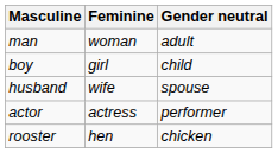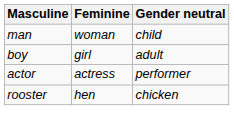man | Gender neutral: adult -> child
boy | Gender neutral: child -> adult
- row: husband | wife | spouse
